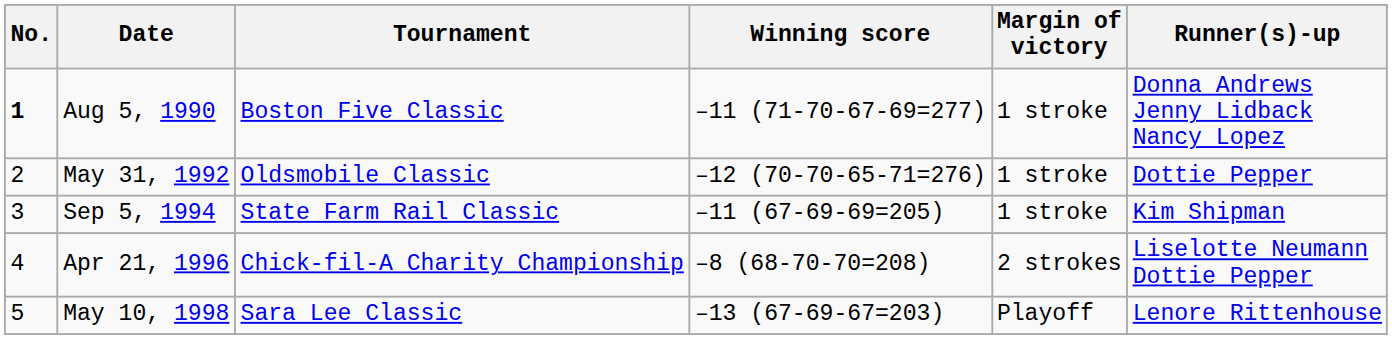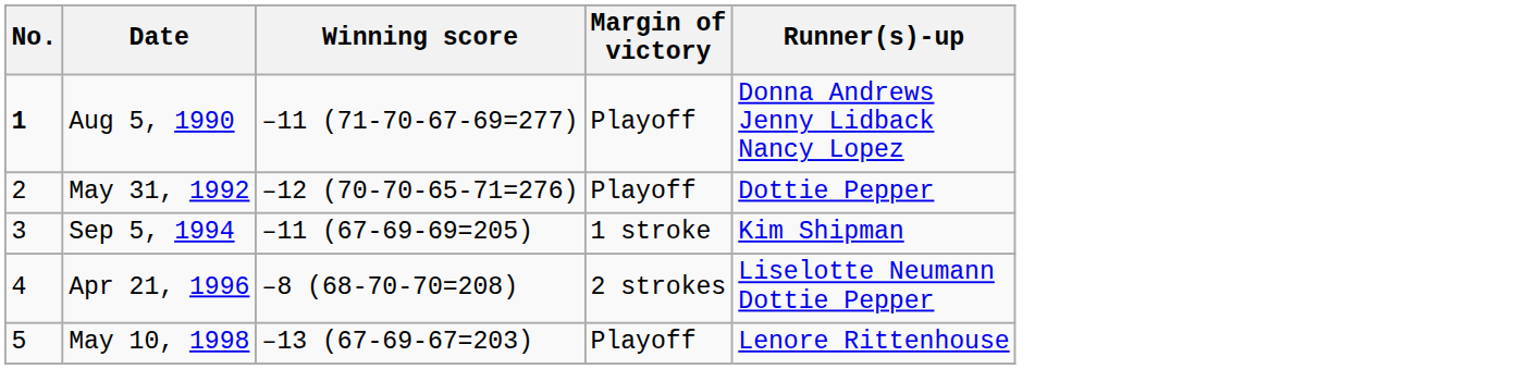- column: Tournament | Boston Five Classic | Oldsmobile Classic | State Farm Rail Classic | Chick-fil-A Charity Championship | Sara Lee Classic
Aug 5, 1990 | Margin of victory: 1 stroke -> Playoff
May 31, 1992 | Margin of victory: 1 stroke -> Playoff
